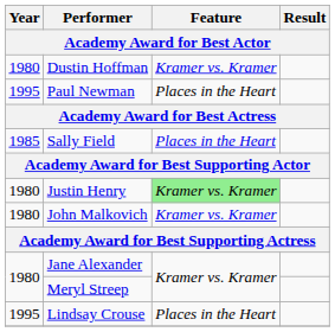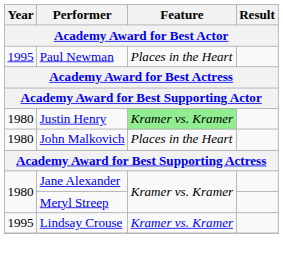- row: 1980 | Dustin Hoffman | Kramer vs. Kramer
- row: 1985 | Sally Field | Places in the Heart
John Malkovich | Feature: Kramer vs. Kramer -> Places in the Heart
Lindsay Crouse | Feature: Places in the Heart -> Kramer vs. Kramer
